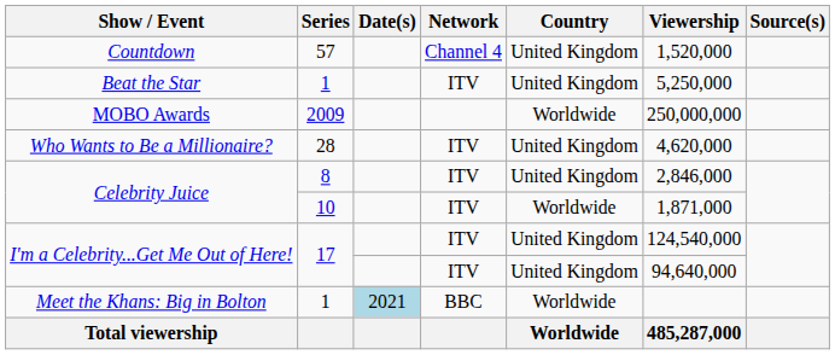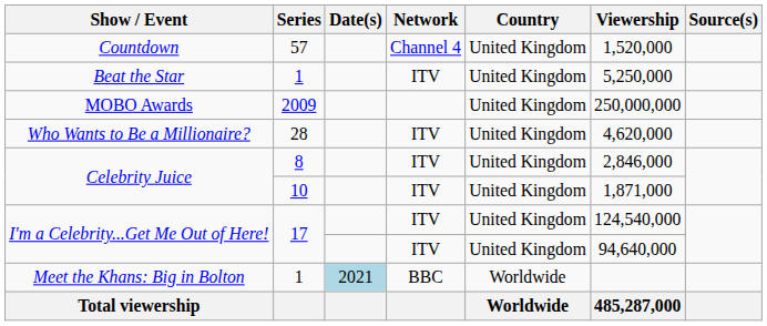MOBO Awards | Country: Worldwide -> United Kingdom
Celebrity Juice / 10 | Country: Worldwide -> United Kingdom
